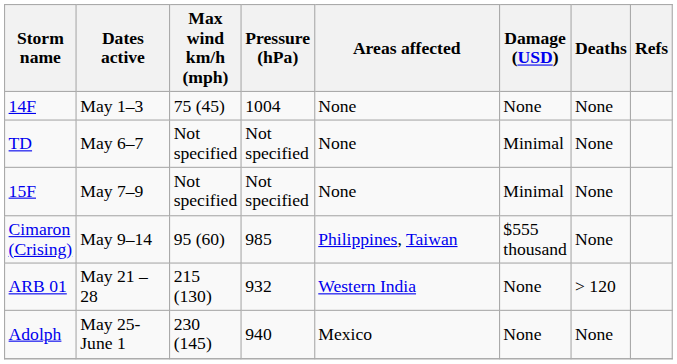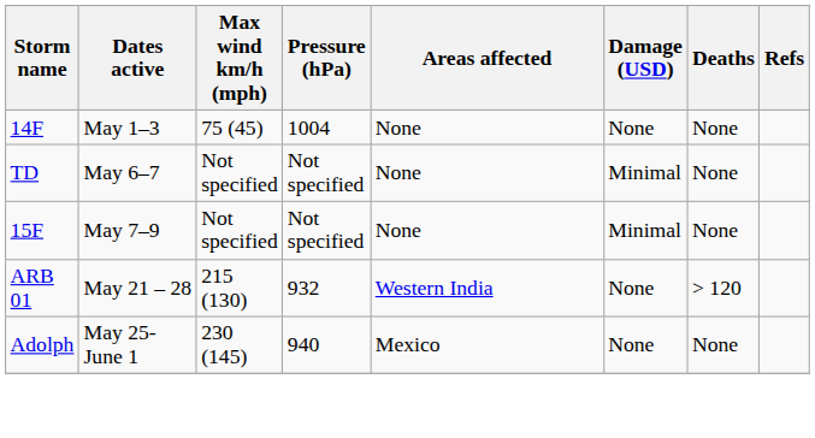- row: Cimaron (Crising) | May 9–14 | 95 (60) | 985 | Philippines, Taiwan | $555 thousand | None
